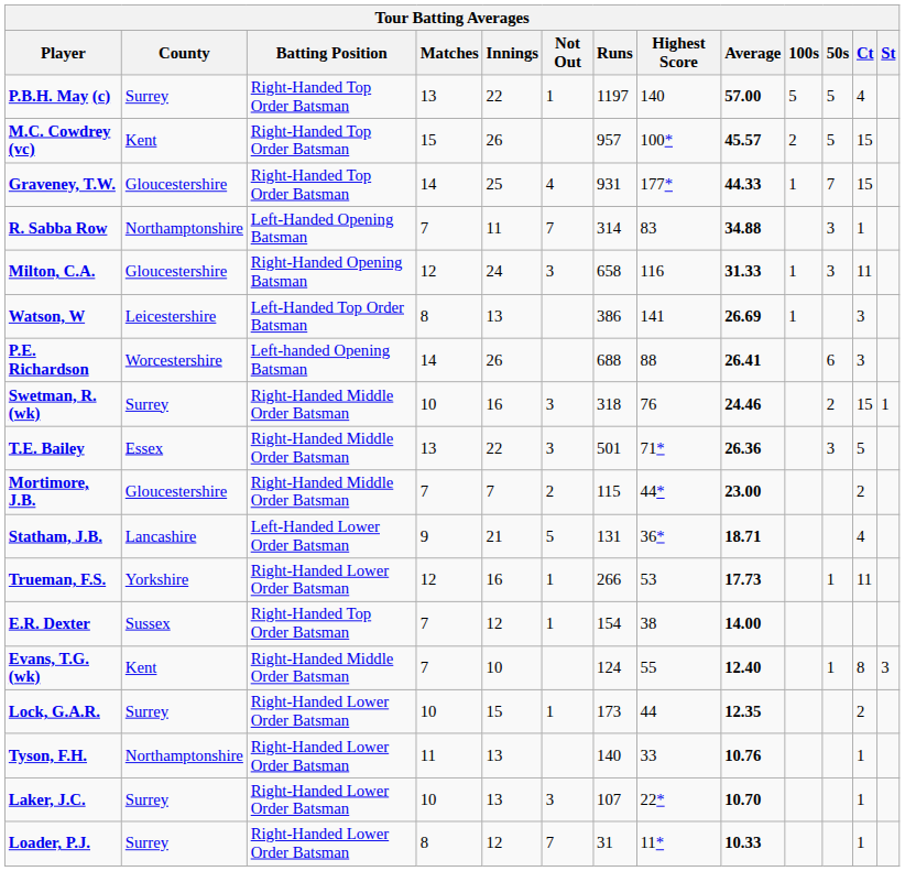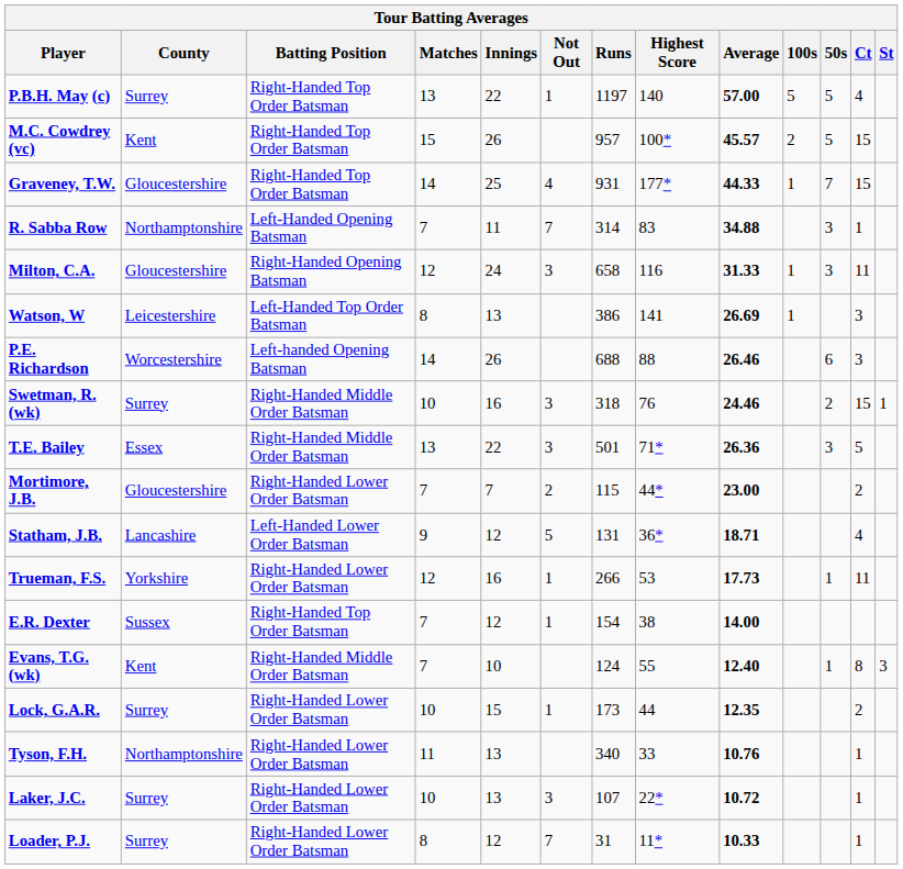P.E. Richardson | Average: 26.41 -> 26.46
Mortimore, J.B. | Batting Position: Right-Handed Middle Order Batsman -> Right-Handed Lower Order Batsman
Statham, J.B. | Innings: 21 -> 12
Tyson, F.H. | Runs: 140 -> 340
Laker, J.C. | Average: 10.70 -> 10.72
